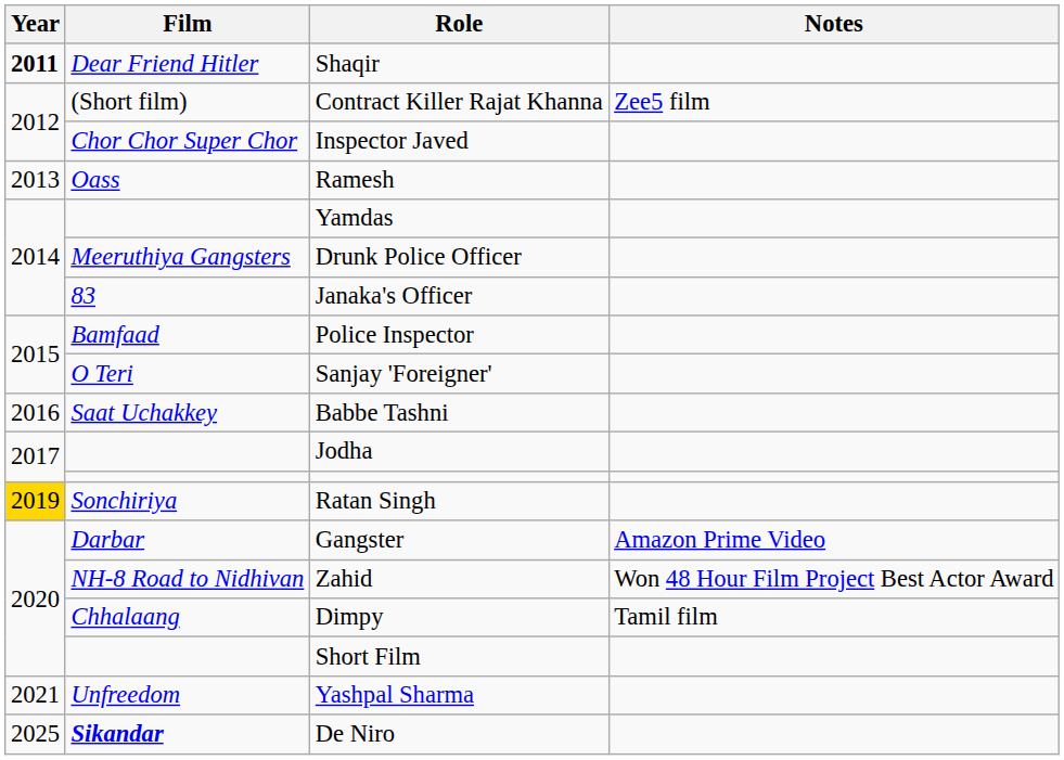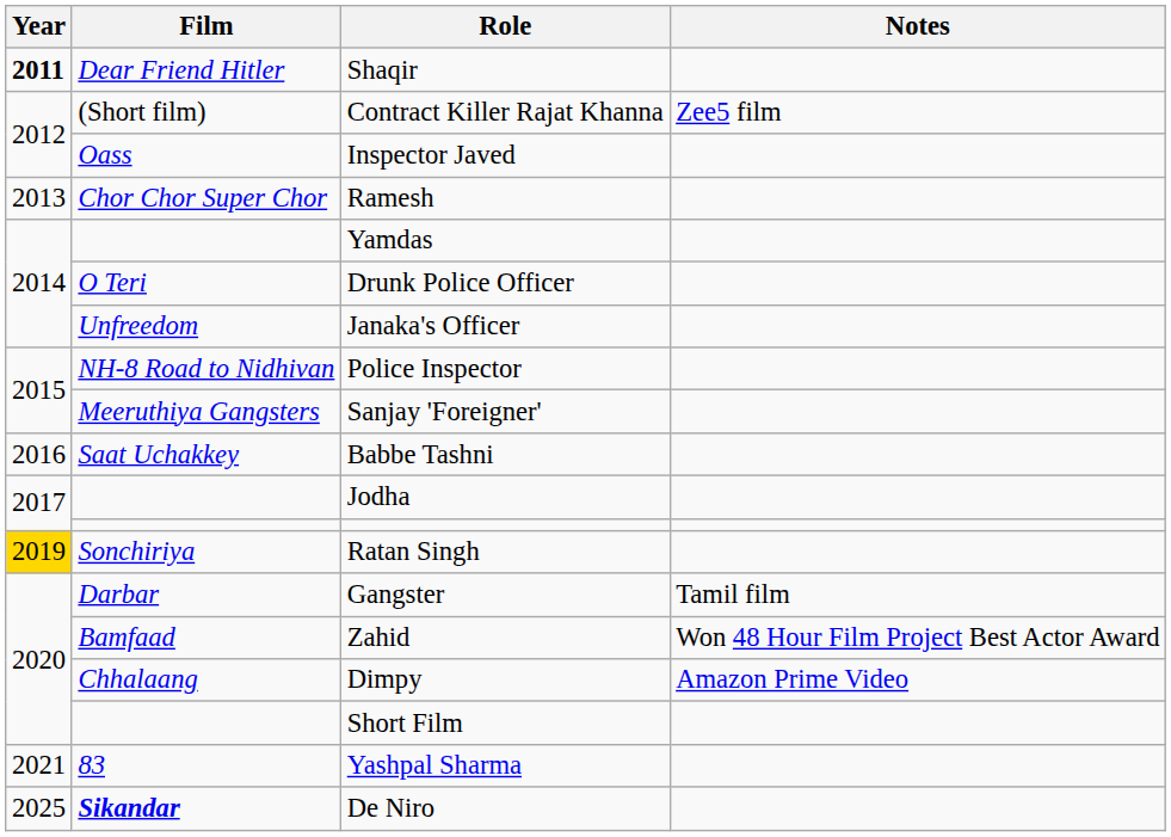Inspector Javed | Film: Chor Chor Super Chor -> Oass
Ramesh | Film: Oass -> Chor Chor Super Chor
Drunk Police Officer | Film: Meeruthiya Gangsters -> O Teri
Janaka's Officer | Film: 83 -> Unfreedom
Police Inspector | Film: Bamfaad -> NH-8 Road to Nidhivan
Sanjay 'Foreigner' | Film: O Teri -> Meeruthiya Gangsters
Gangster | Notes: Amazon Prime Video -> Tamil film
Zahid | Film: NH-8 Road to Nidhivan -> Bamfaad
Dimpy | Notes: Tamil film -> Amazon Prime Video
Yashpal Sharma | Film: Unfreedom -> 83
